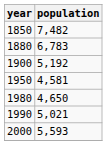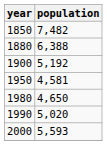1880 | population: 6,783 -> 6,388
1990 | population: 5,021 -> 5,020
